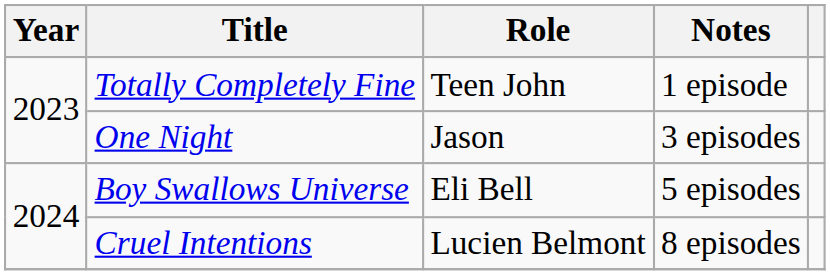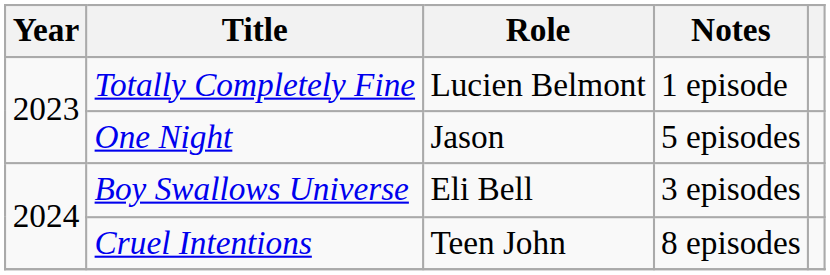Totally Completely Fine | Role: Teen John -> Lucien Belmont
One Night | Notes: 3 episodes -> 5 episodes
Boy Swallows Universe | Notes: 5 episodes -> 3 episodes
Cruel Intentions | Role: Lucien Belmont -> Teen John
